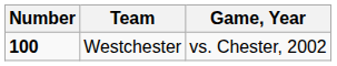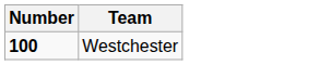- column: Game, Year | vs. Chester, 2002
